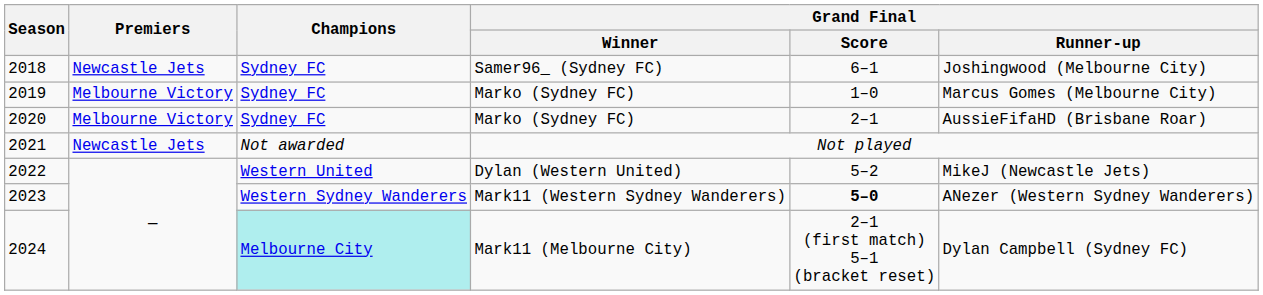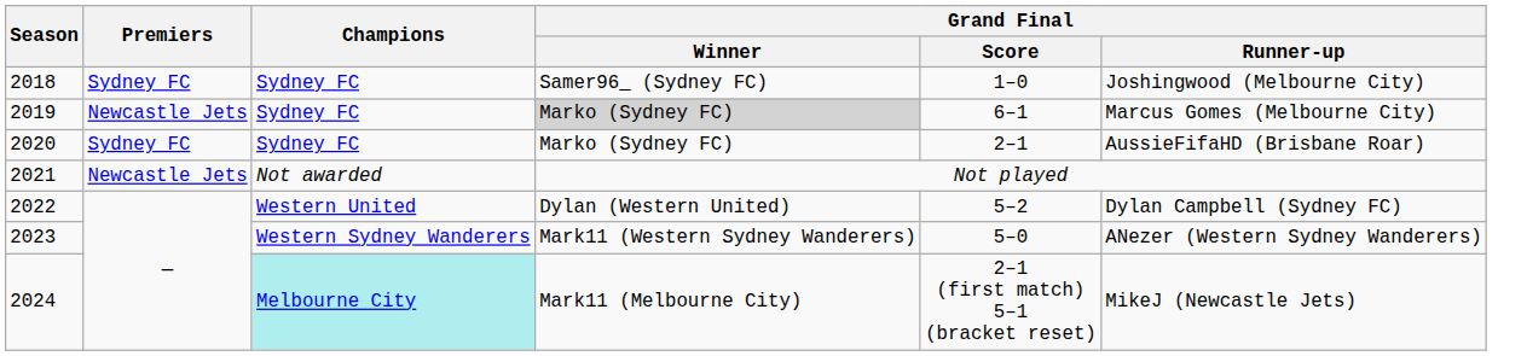2018 | Premiers: Newcastle Jets -> Sydney FC
2018 | Grand Final / Score: 6–1 -> 1–0
2019 | Premiers: Melbourne Victory -> Newcastle Jets
2019 | Grand Final / Winner: no background -> lightgrey background
2019 | Grand Final / Score: 1–0 -> 6–1
2020 | Premiers: Melbourne Victory -> Sydney FC
2022 | Grand Final / Runner-up: MikeJ (Newcastle Jets) -> Dylan Campbell (Sydney FC)
2023 | Grand Final / Score: bold -> normal
2024 | Grand Final / Runner-up: Dylan Campbell (Sydney FC) -> MikeJ (Newcastle Jets)
